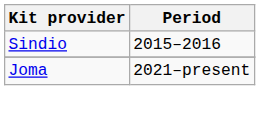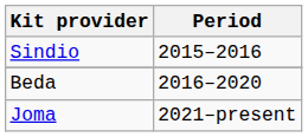+ row: Beda | 2016–2020
